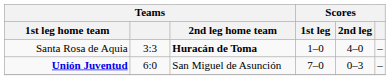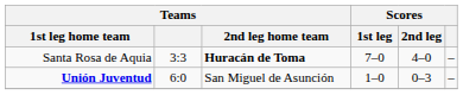Santa Rosa de Aquia | Scores / 1st leg: 1–0 -> 7–0
Unión Juventud | Scores / 1st leg: 7–0 -> 1–0
